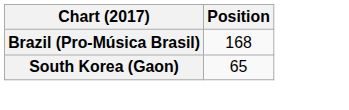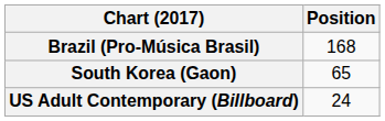+ row: US Adult Contemporary (Billboard) | 24
